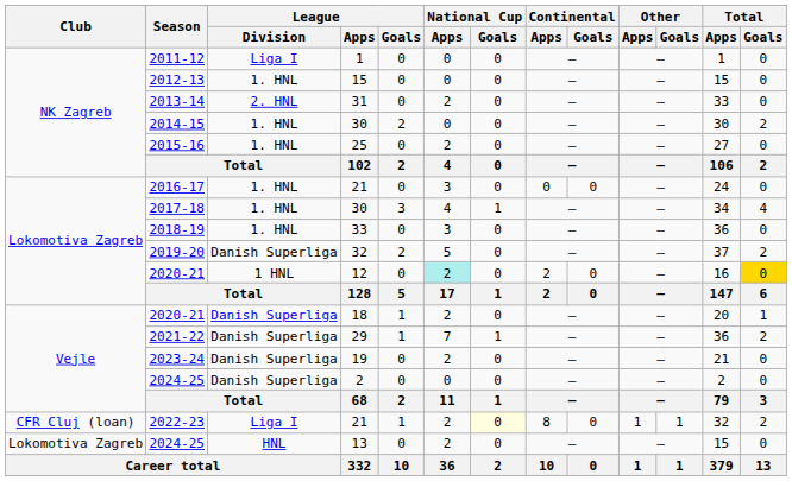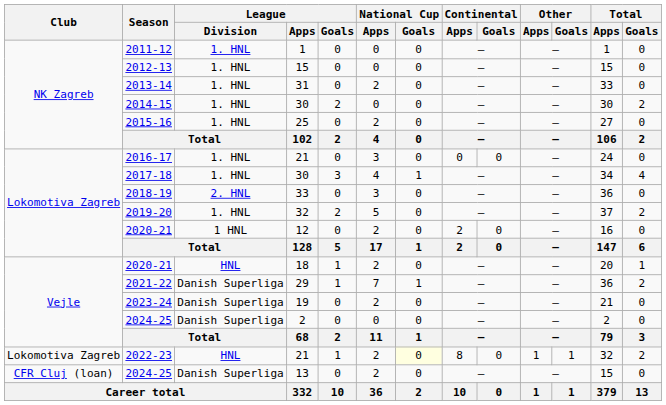2011-12 | League / Division: Liga I -> 1. HNL
2013-14 | League / Division: 2. HNL -> 1. HNL
2018-19 | League / Division: 1. HNL -> 2. HNL
2019-20 | League / Division: Danish Superliga -> 1. HNL
2020-21 / 12 | National Cup / Apps: paleturquoise background -> no background
2020-21 / 12 | Total / Goals: gold background -> no background
2020-21 / 18 | League / Division: Danish Superliga -> HNL
2022-23 | Club: CFR Cluj (loan) -> Lokomotiva Zagreb
2022-23 | League / Division: Liga I -> HNL
2024-25 / 13 | Club: Lokomotiva Zagreb -> CFR Cluj (loan)
2024-25 / 13 | League / Division: HNL -> Danish Superliga
